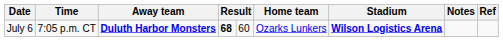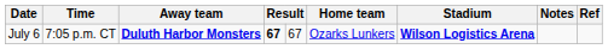July 6 | column 4: 68 -> 67
July 6 | column 5: 60 -> 67
